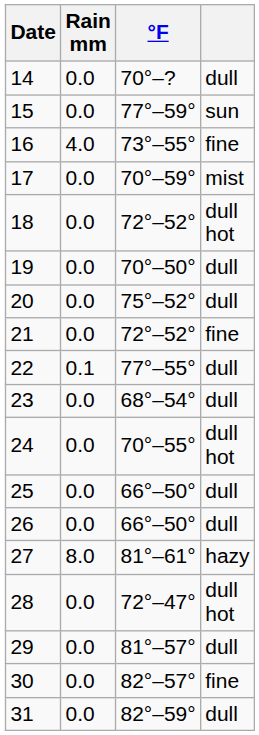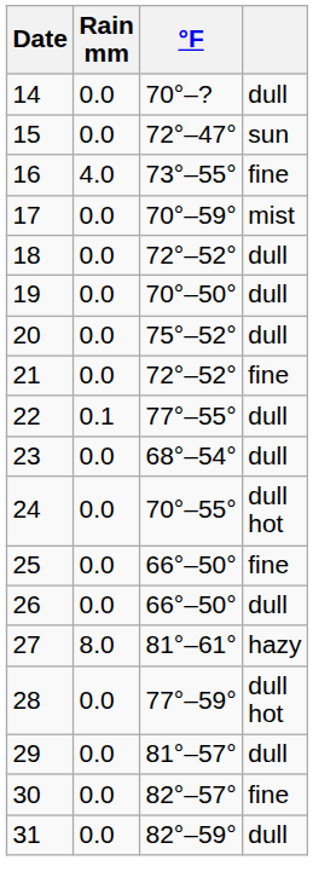15 | °F: 77°–59° -> 72°–47°
18 | column 4: dull hot -> dull
25 | column 4: dull -> fine
28 | °F: 72°–47° -> 77°–59°
